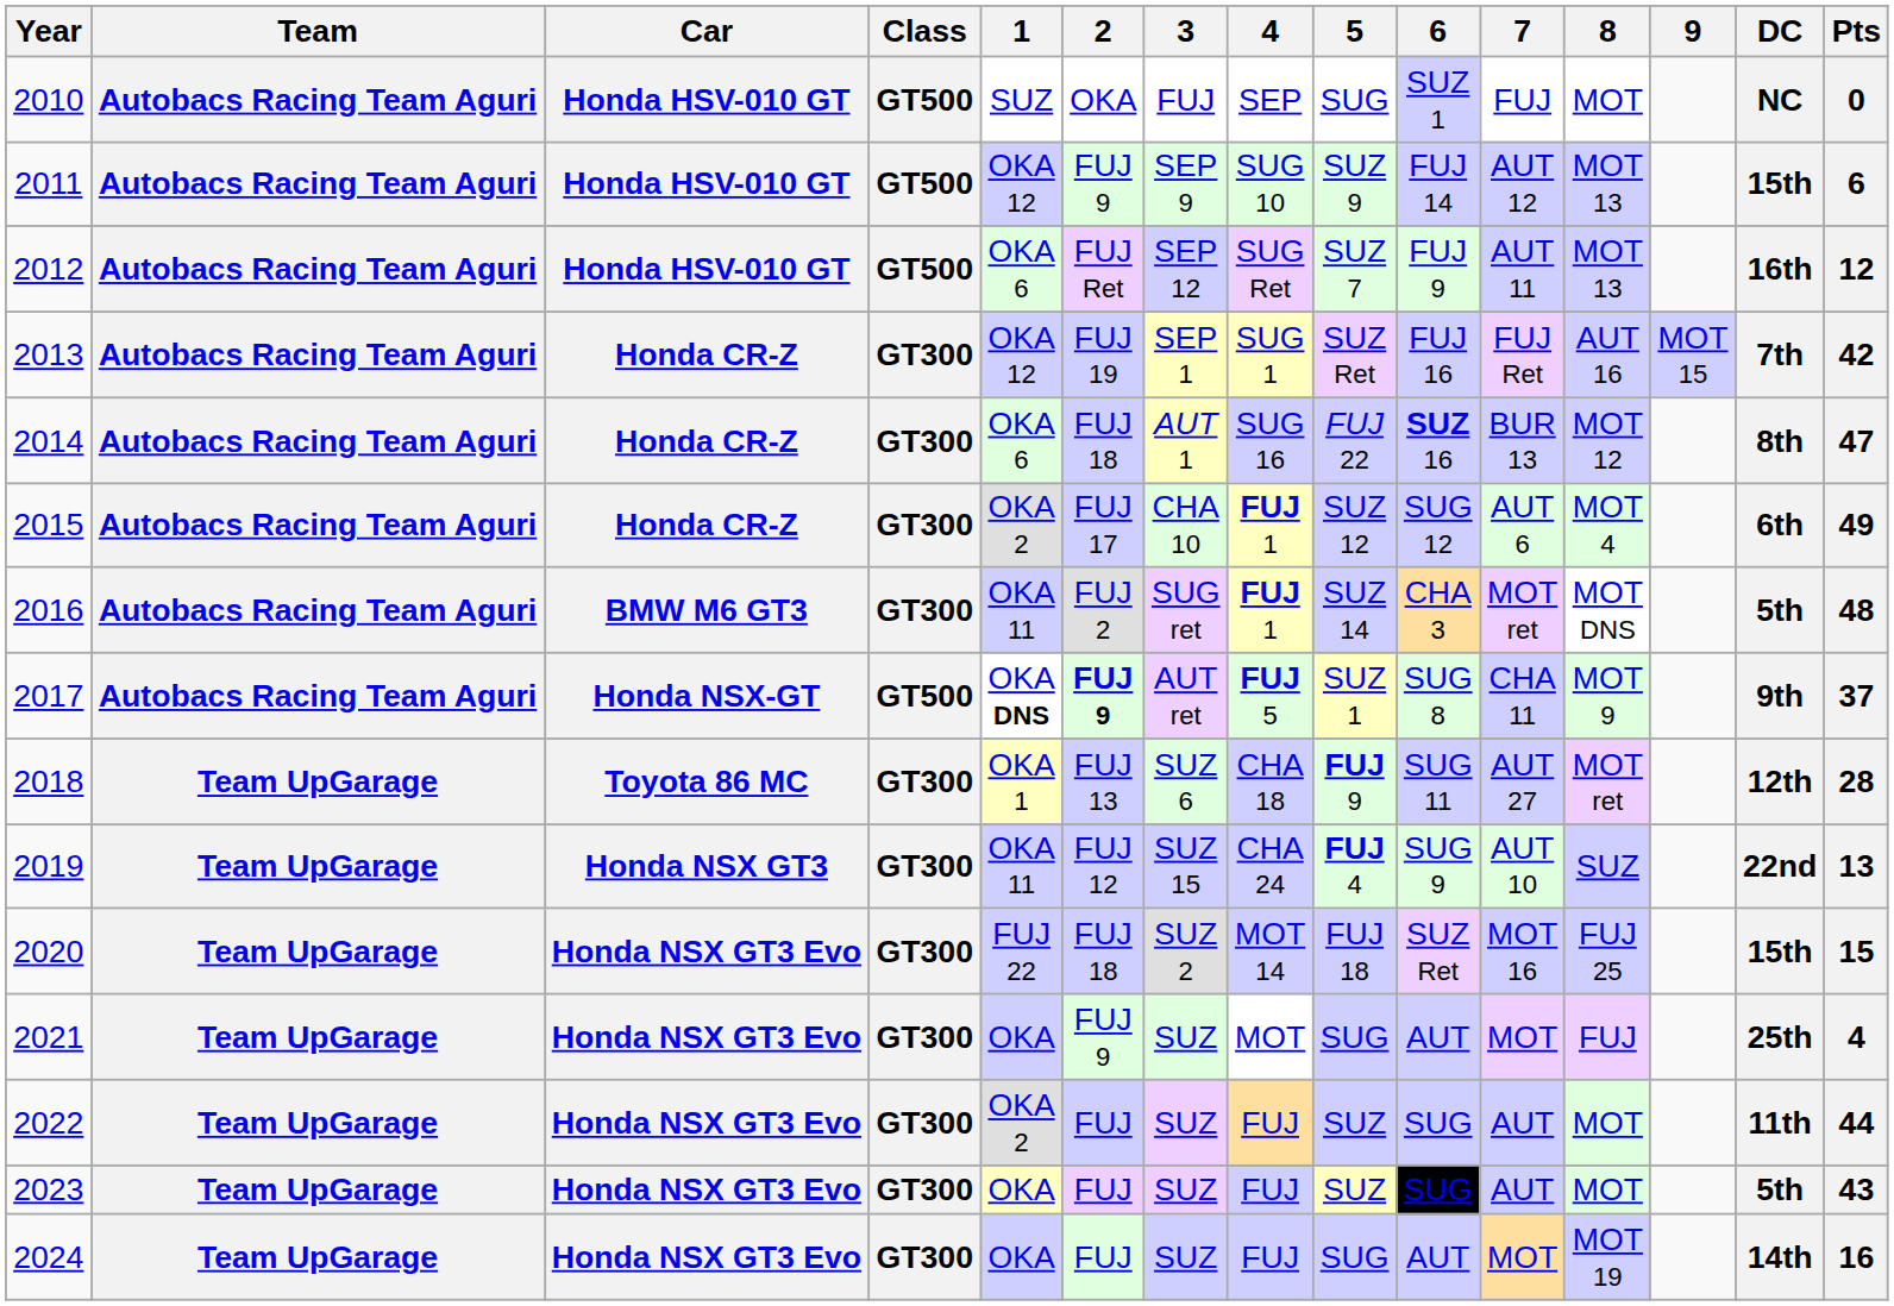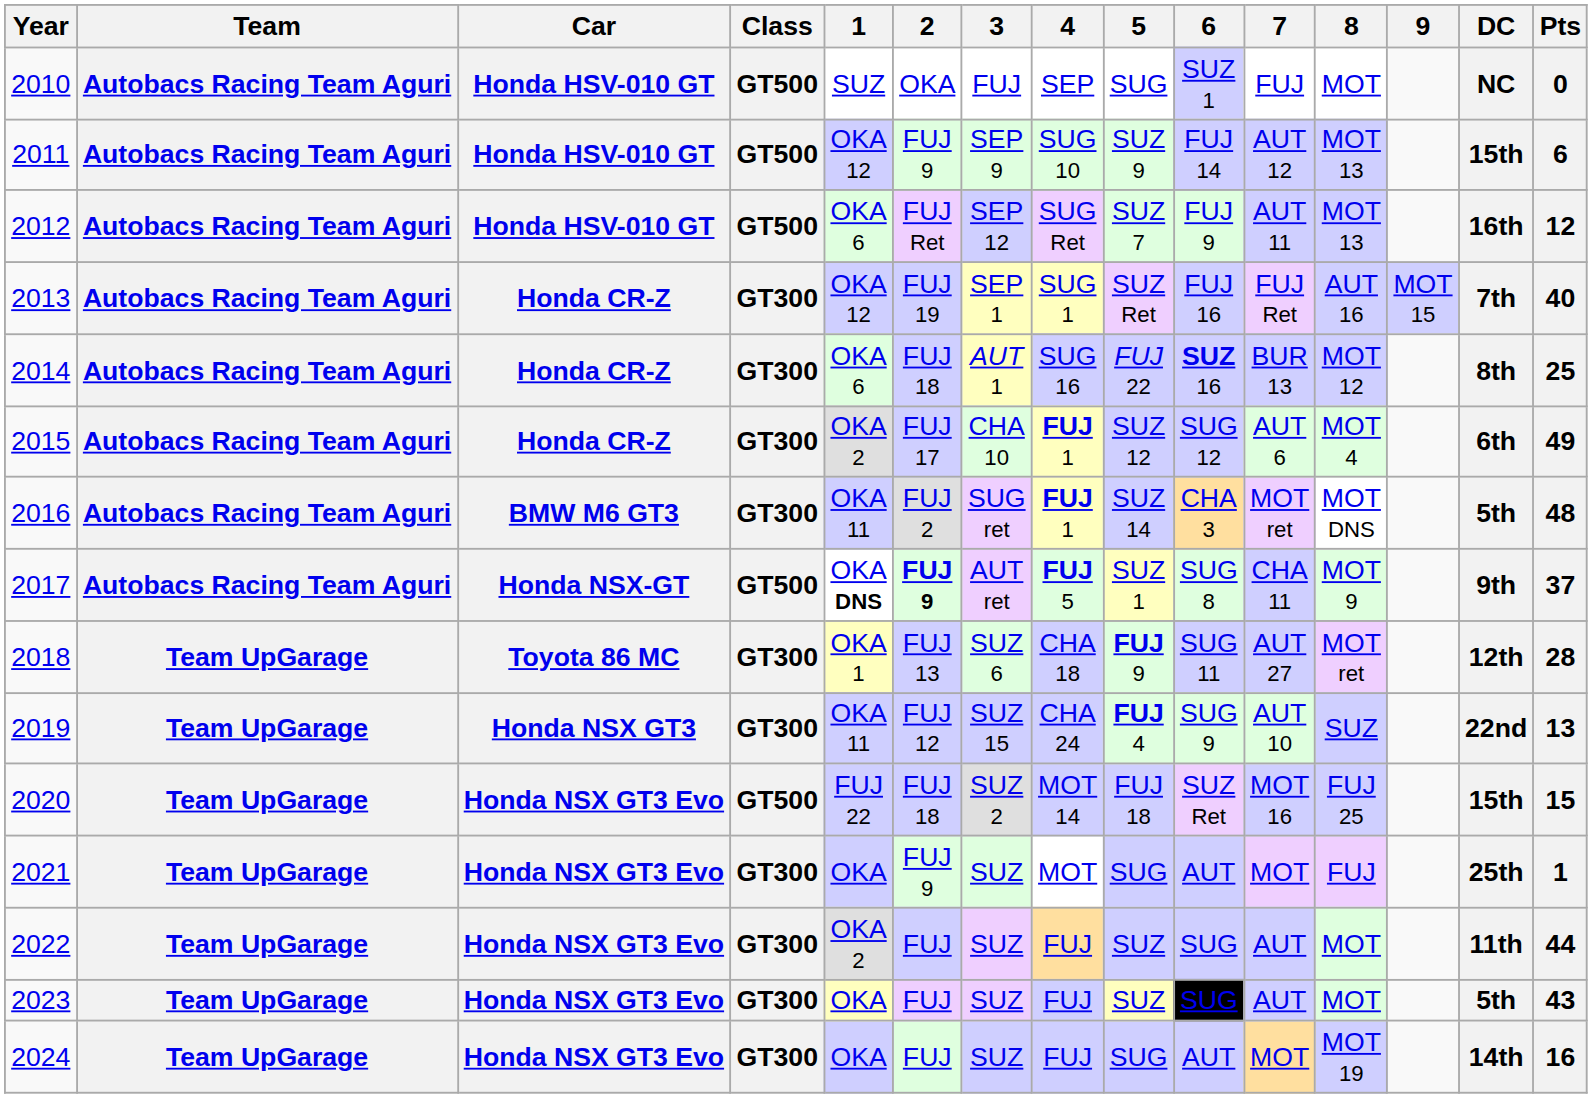2013 | Pts: 42 -> 40
2014 | Pts: 47 -> 25
2020 | Class: GT300 -> GT500
2021 | Pts: 4 -> 1
